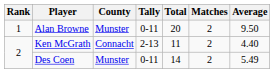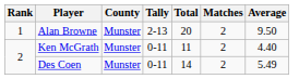Alan Browne | Tally: 0-11 -> 2-13
Ken McGrath | County: Connacht -> Munster
Ken McGrath | Tally: 2-13 -> 0-11
